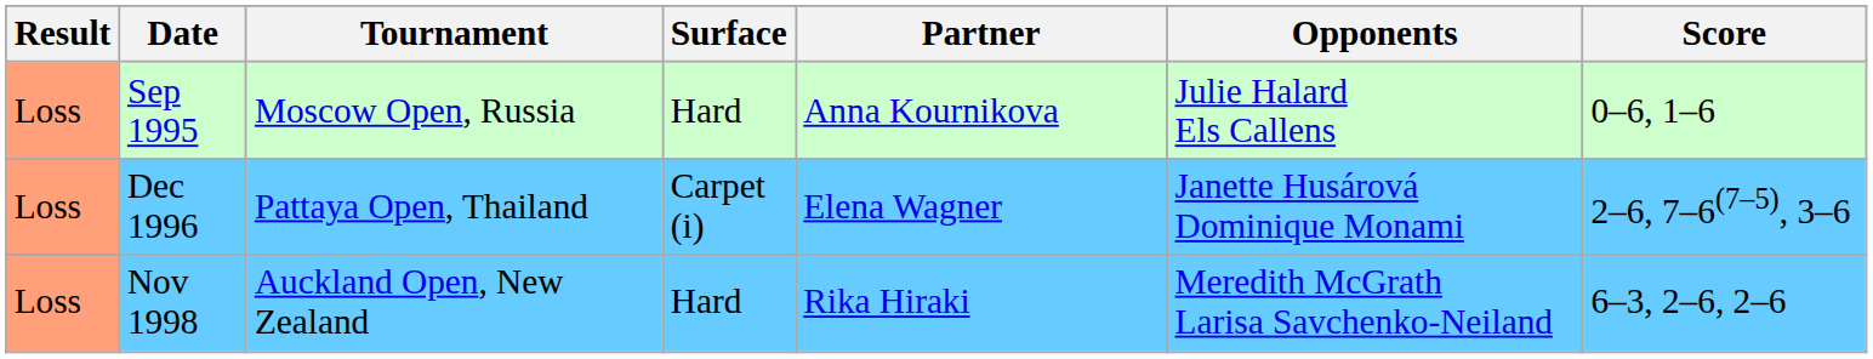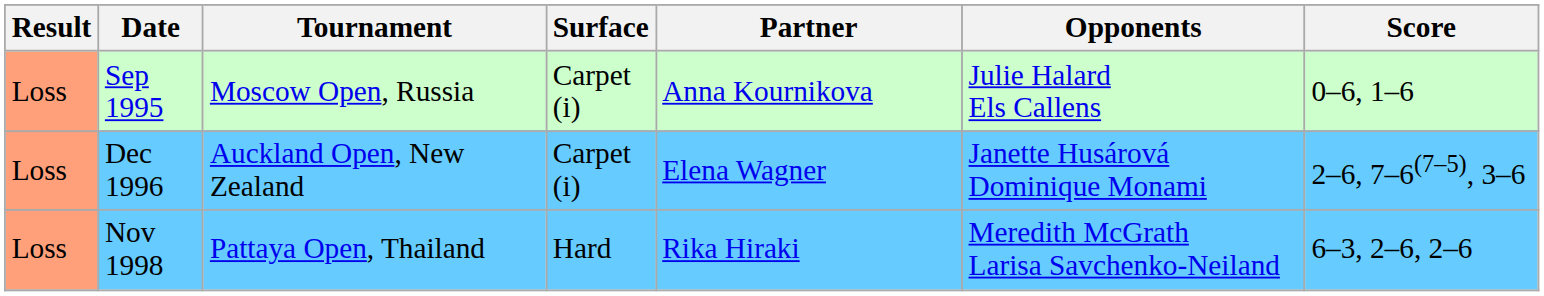Sep 1995 | Surface: Hard -> Carpet (i)
Dec 1996 | Tournament: Pattaya Open, Thailand -> Auckland Open, New Zealand
Nov 1998 | Tournament: Auckland Open, New Zealand -> Pattaya Open, Thailand
